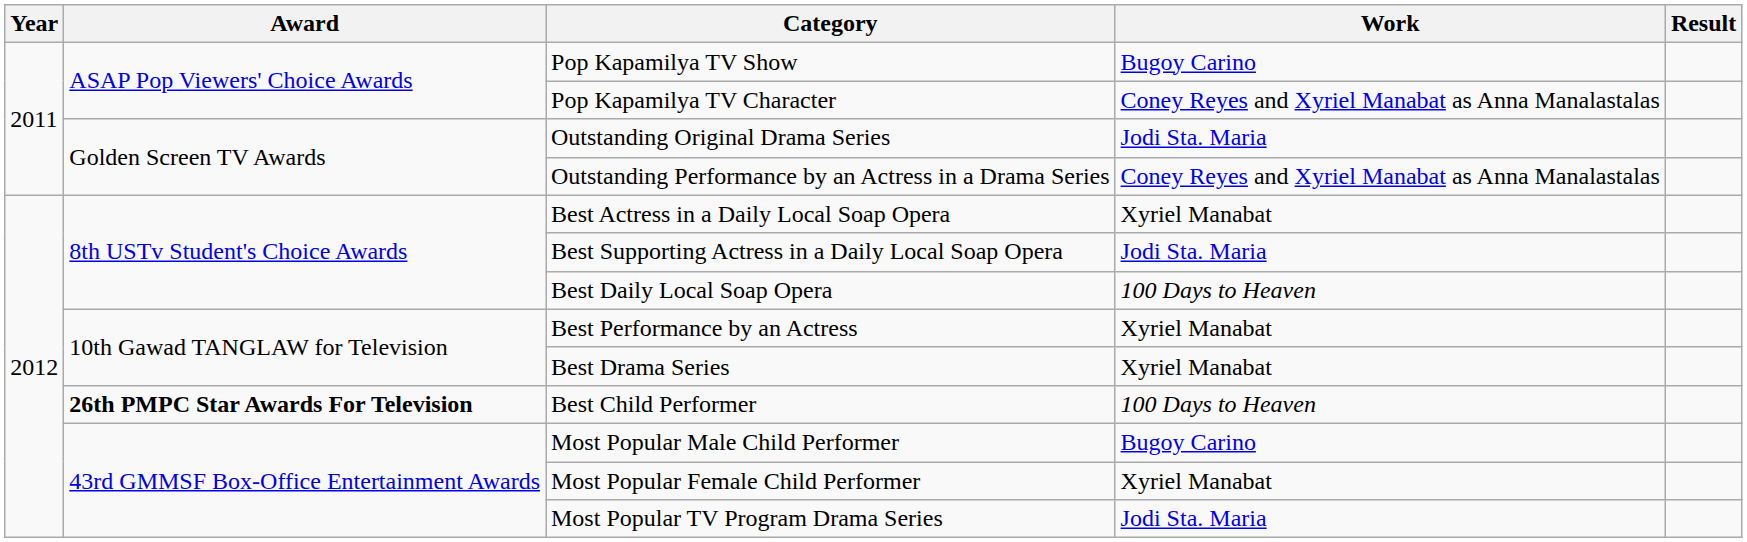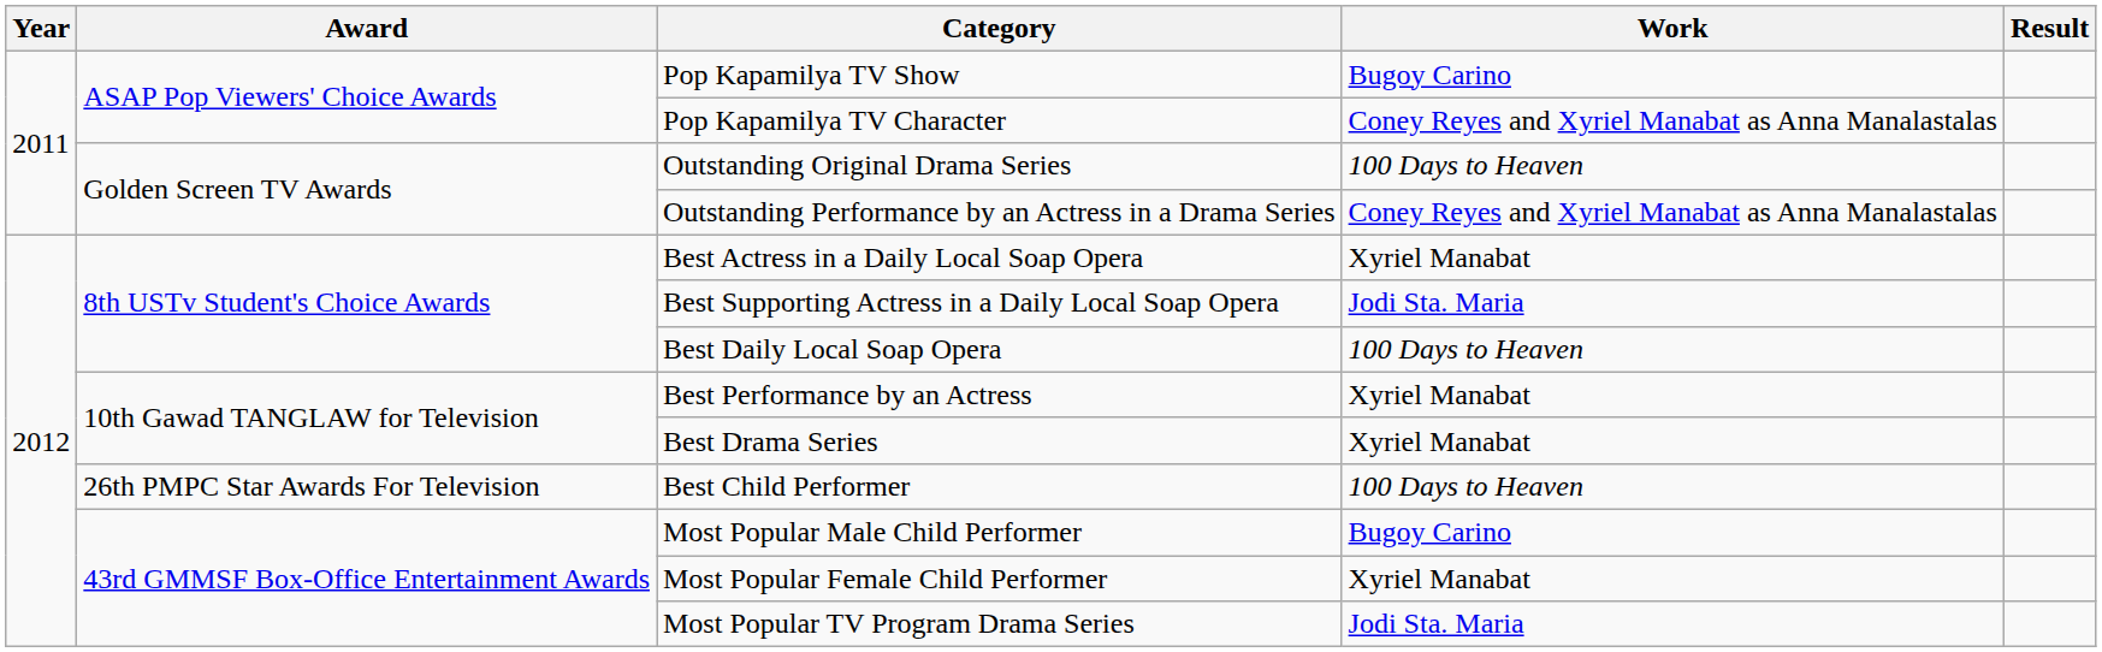Outstanding Original Drama Series | Work: Jodi Sta. Maria -> 100 Days to Heaven
Best Child Performer | Award: bold -> normal
